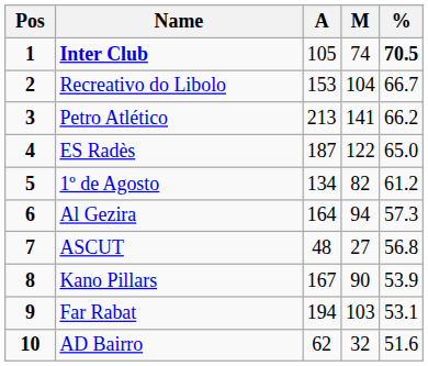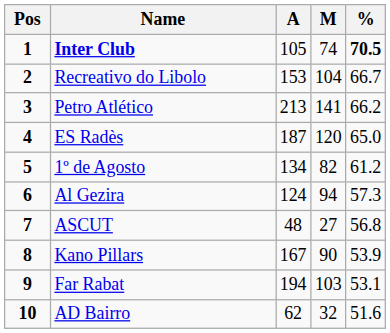ES Radès | M: 122 -> 120
Al Gezira | A: 164 -> 124
